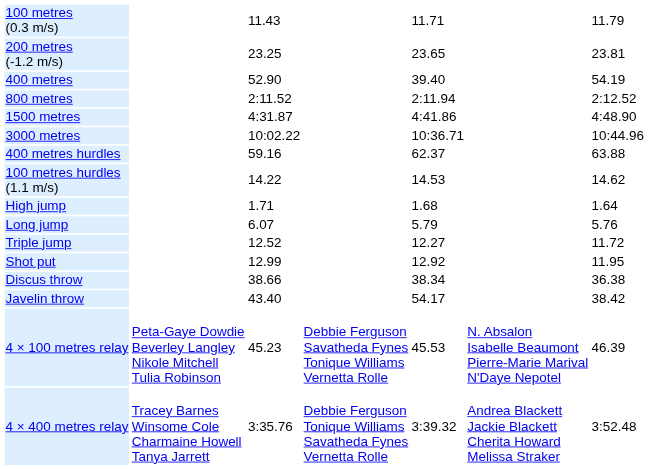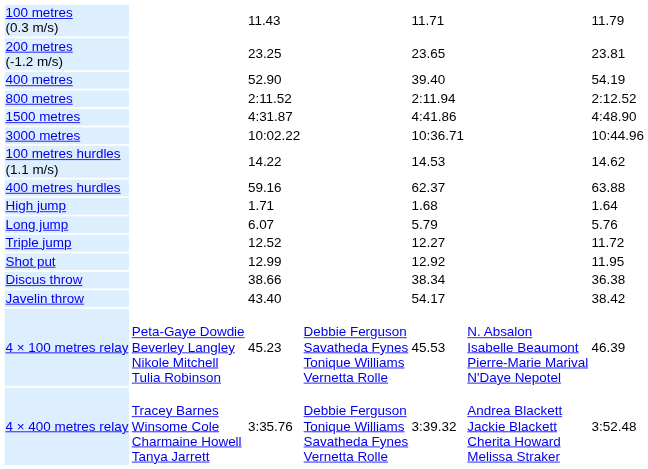rows swapped: 100 metres hurdles (1.1 m/s) <-> 400 metres hurdles
